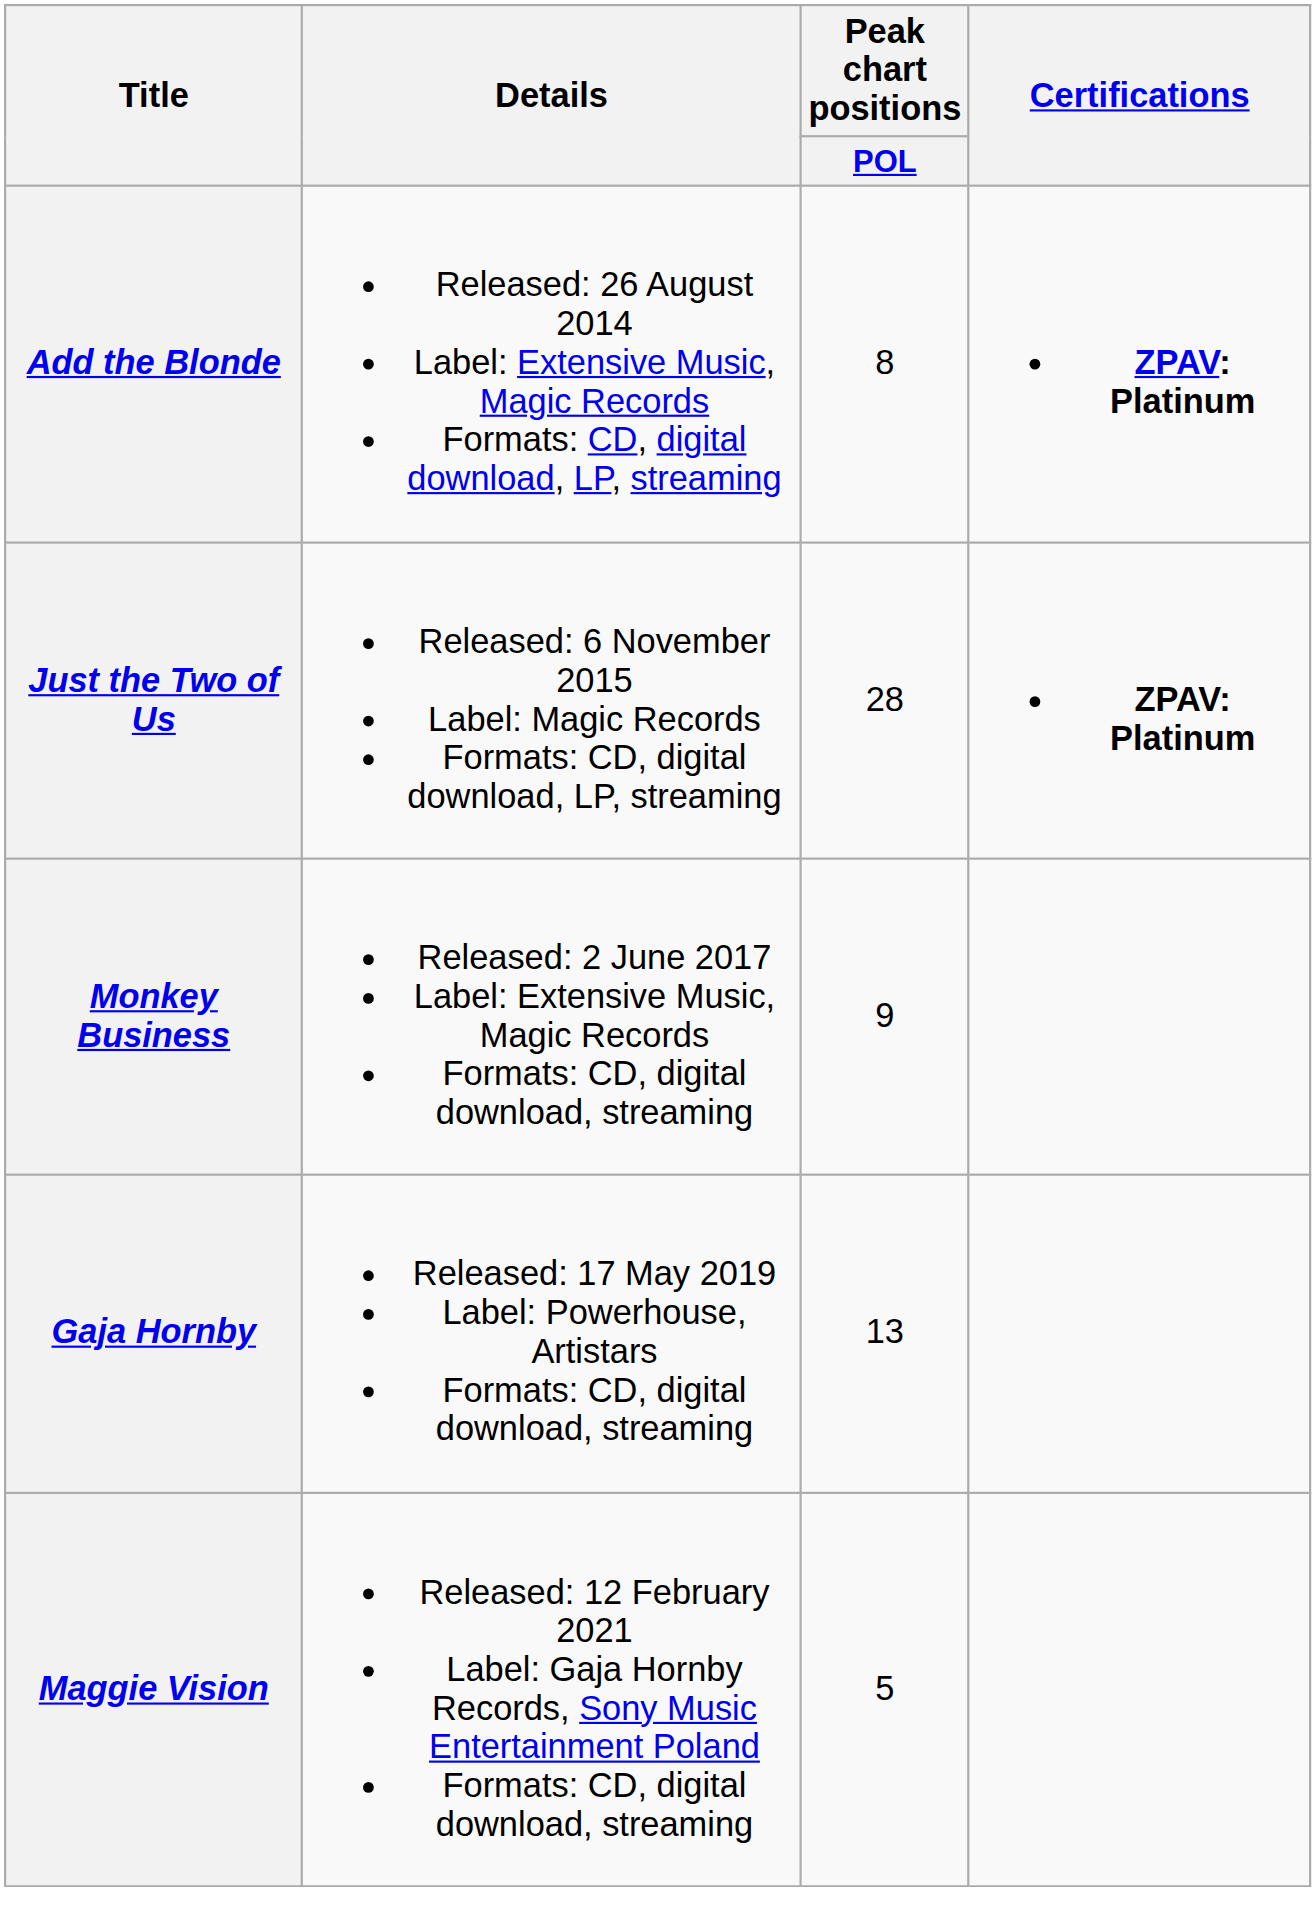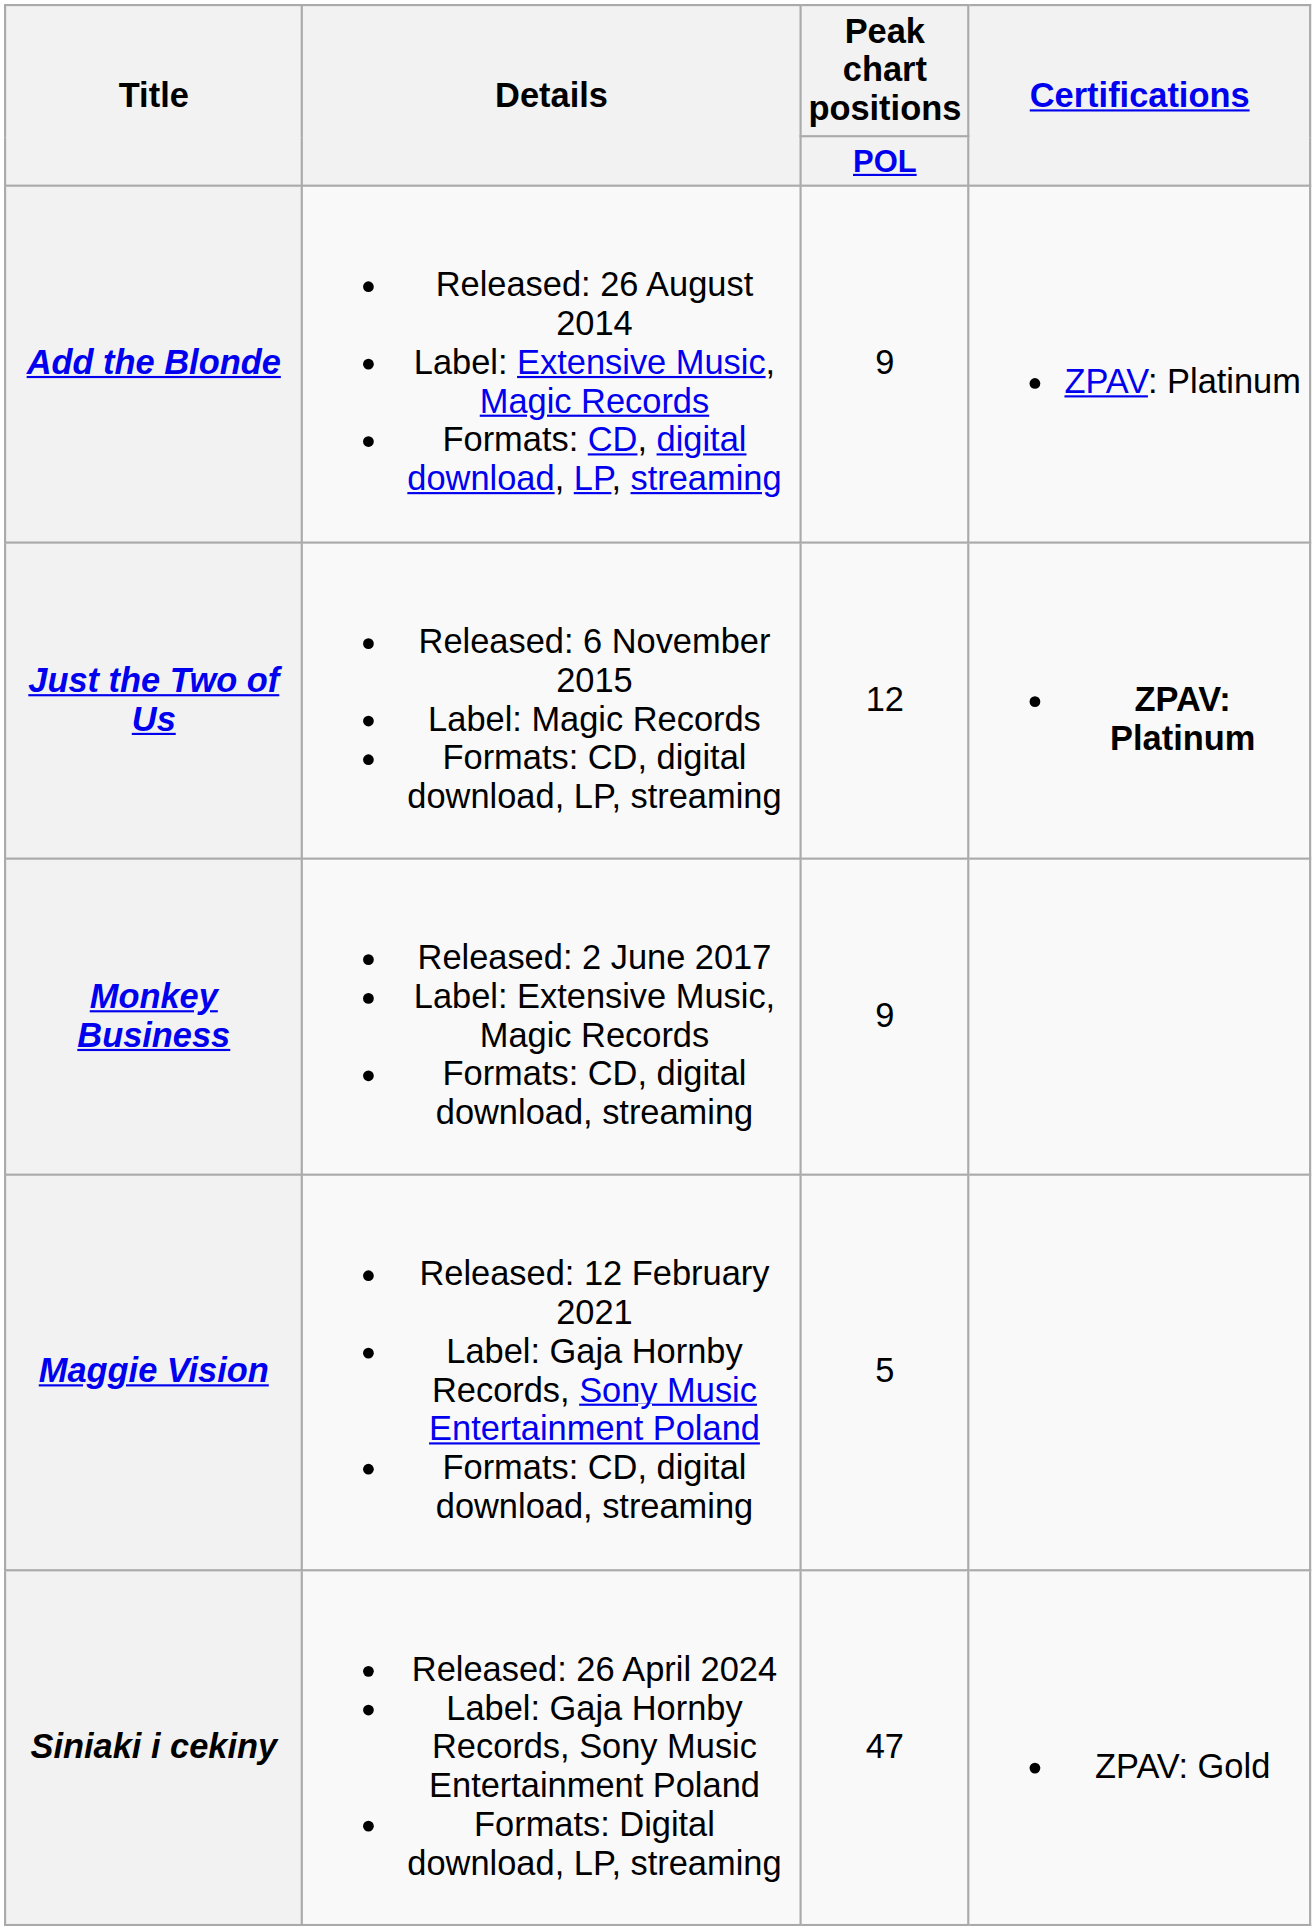Add the Blonde | Peak chart positions / POL: 8 -> 9
Add the Blonde | Certifications: bold -> normal
Just the Two of Us | Peak chart positions / POL: 28 -> 12
- row: Gaja Hornby | Released: 17 May 2019 Label: Powerhouse, Artistars Formats: CD, digital download, streaming | 13
+ row: Siniaki i cekiny | Released: 26 April 2024 Label: Gaja Hornby Records, Sony Music Entertainment Poland Formats: Digital download, LP, streaming | 47 | ZPAV: Gold
